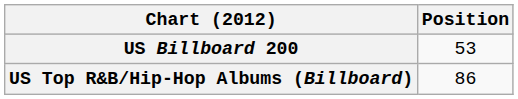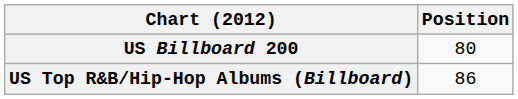US Billboard 200 | Position: 53 -> 80
